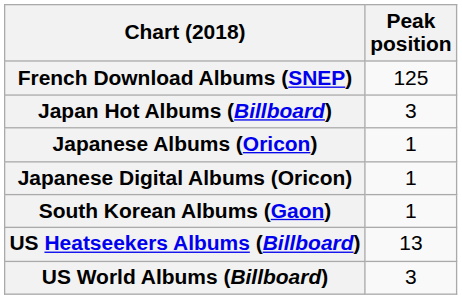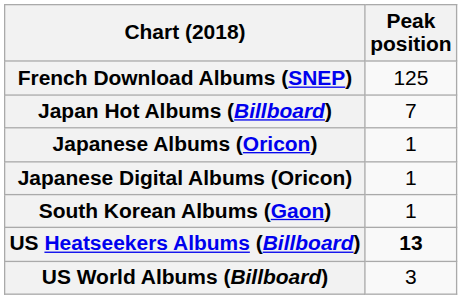Japan Hot Albums (Billboard) | Peak position: 3 -> 7
US Heatseekers Albums (Billboard) | Peak position: normal -> bold
